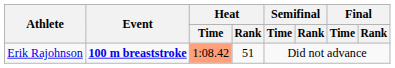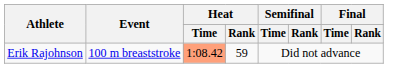Erik Rajohnson | Event: bold -> normal
Erik Rajohnson | Heat / Rank: 51 -> 59
